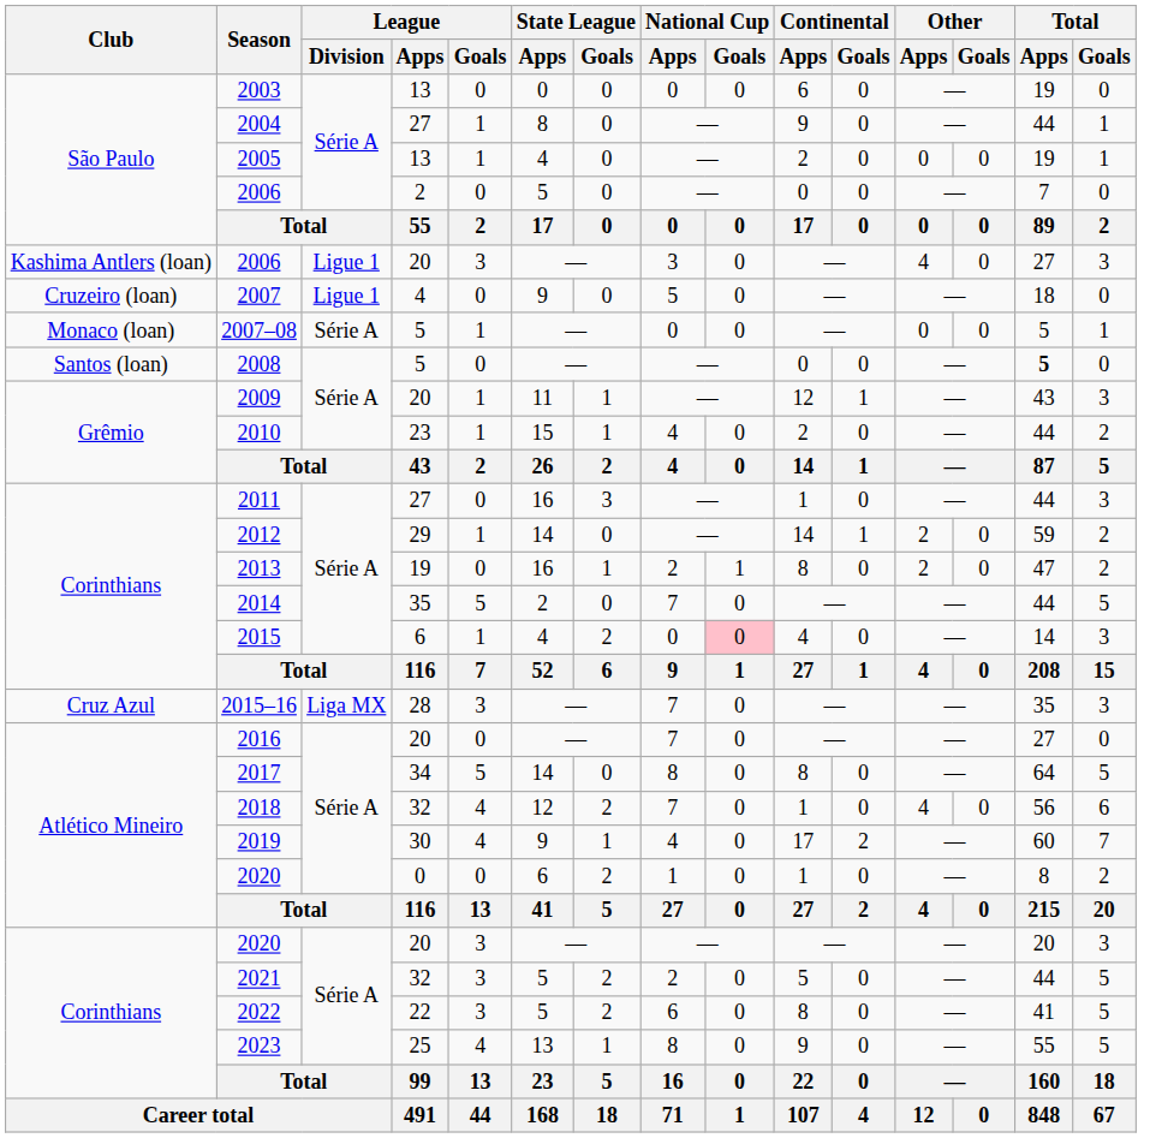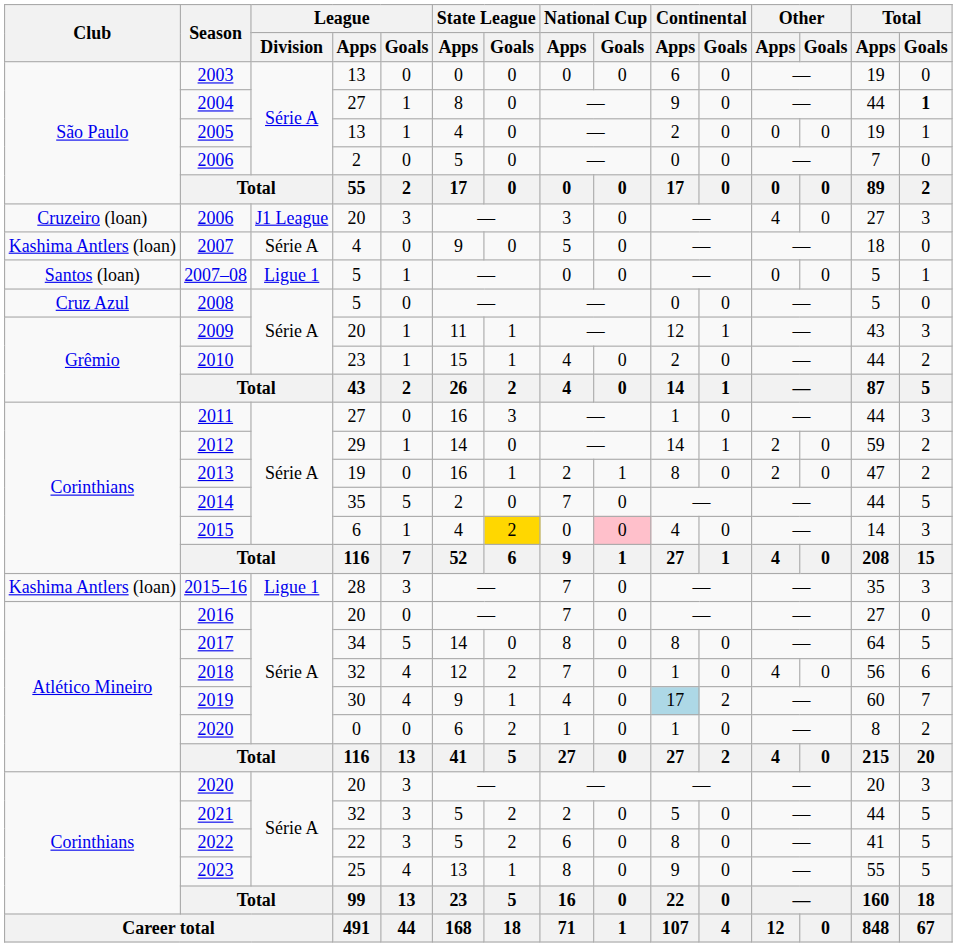2004 | Total / Goals: normal -> bold
2006 / 20 | Club: Kashima Antlers (loan) -> Cruzeiro (loan)
2006 / 20 | League / Division: Ligue 1 -> J1 League
2007 | Club: Cruzeiro (loan) -> Kashima Antlers (loan)
2007 | League / Division: Ligue 1 -> Série A
2007–08 | Club: Monaco (loan) -> Santos (loan)
2007–08 | League / Division: Série A -> Ligue 1
2008 | Club: Santos (loan) -> Cruz Azul
2008 | Total / Apps: bold -> normal
2015 | State League / Goals: no background -> gold background
2015–16 | Club: Cruz Azul -> Kashima Antlers (loan)
2015–16 | League / Division: Liga MX -> Ligue 1
2019 | Continental / Apps: no background -> lightblue background
